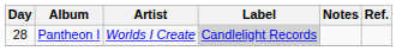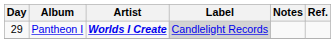Pantheon I | Day: 28 -> 29
Pantheon I | Artist: normal -> bold
